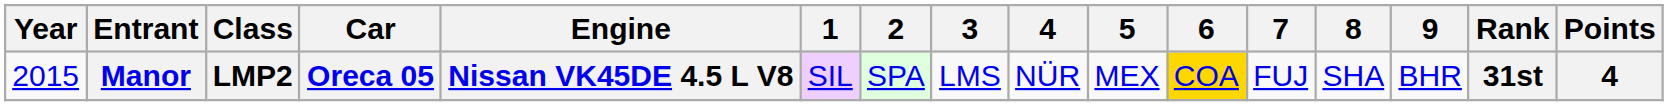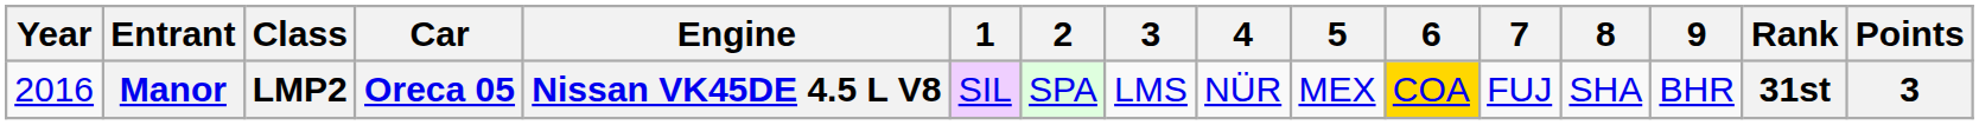Manor | Year: 2015 -> 2016
Manor | Points: 4 -> 3
